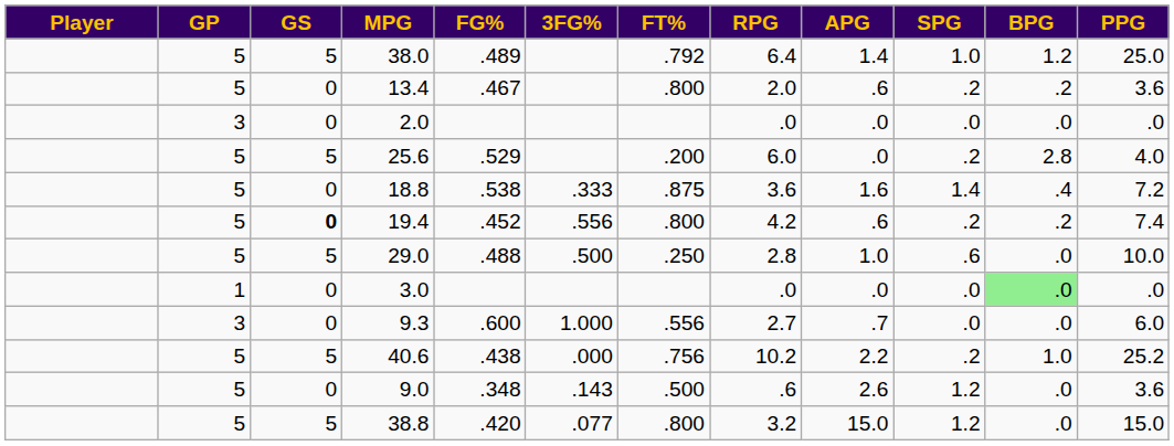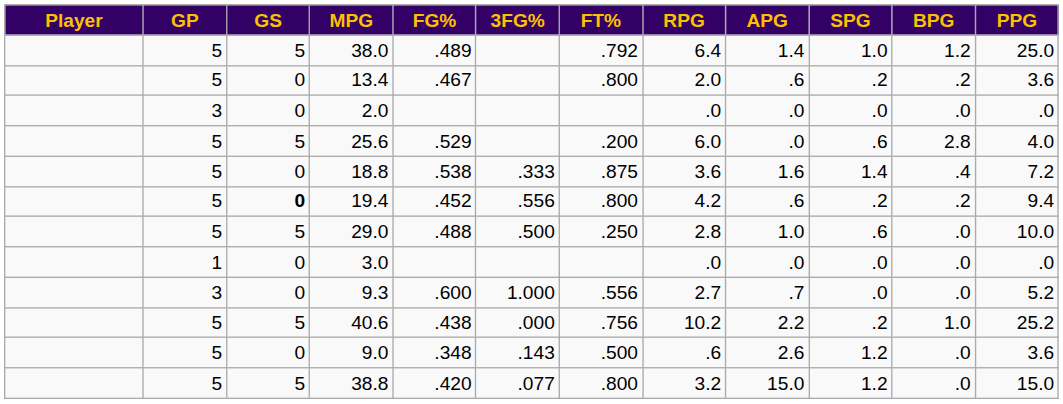25.6 | SPG: .2 -> .6
19.4 | PPG: 7.4 -> 9.4
3.0 | BPG: lightgreen background -> no background
9.3 | PPG: 6.0 -> 5.2
